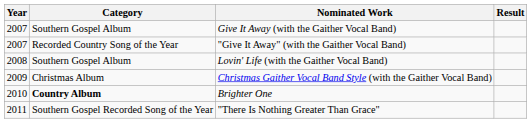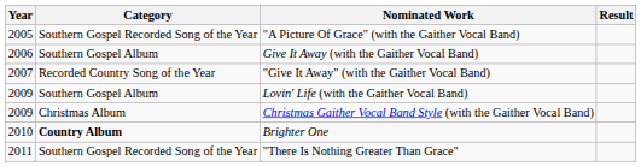+ row: 2005 | Southern Gospel Recorded Song of the Year | "A Picture Of Grace" (with the Gaither Vocal Band)
Give It Away (with the Gaither Vocal Band) | Year: 2007 -> 2006
Lovin' Life (with the Gaither Vocal Band) | Year: 2008 -> 2009
